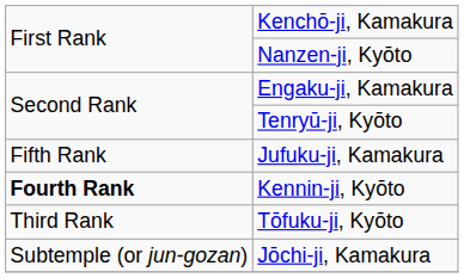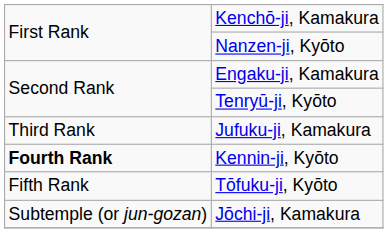Jufuku-ji, Kamakura | column 1: Fifth Rank -> Third Rank
Tōfuku-ji, Kyōto | column 1: Third Rank -> Fifth Rank
